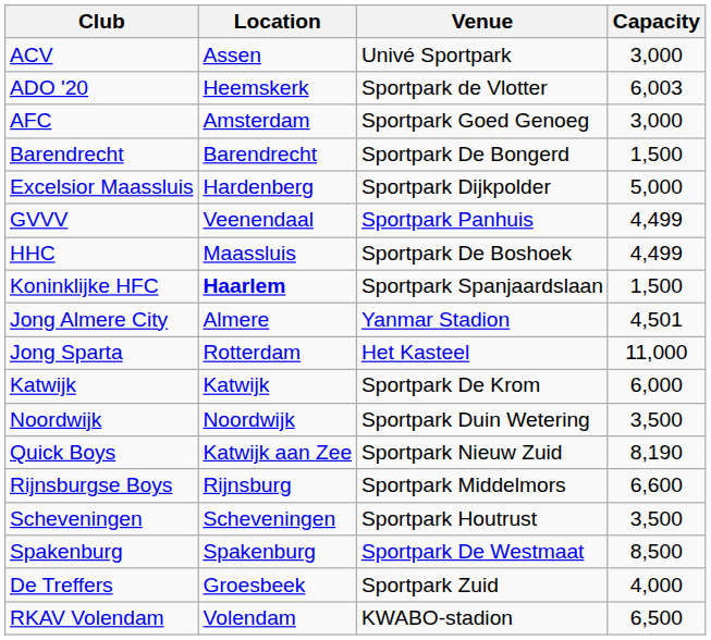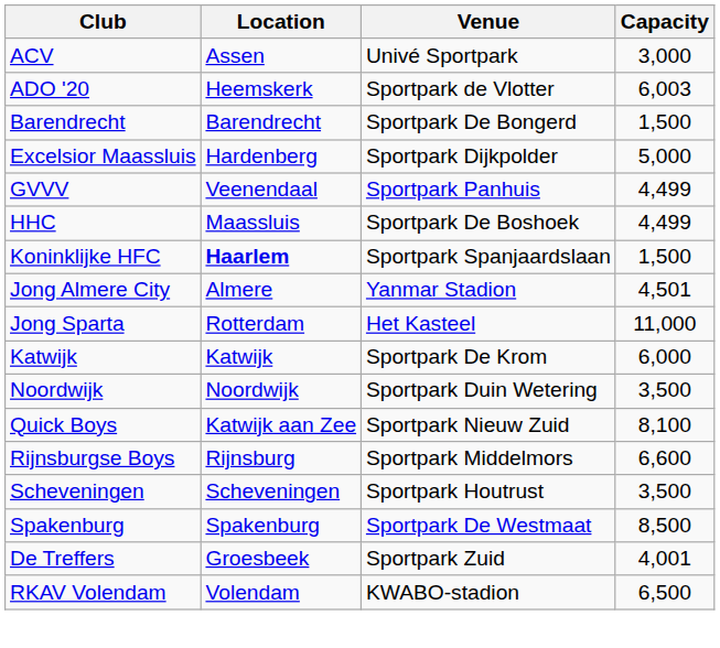- row: AFC | Amsterdam | Sportpark Goed Genoeg | 3,000
Quick Boys | Capacity: 8,190 -> 8,100
De Treffers | Capacity: 4,000 -> 4,001
